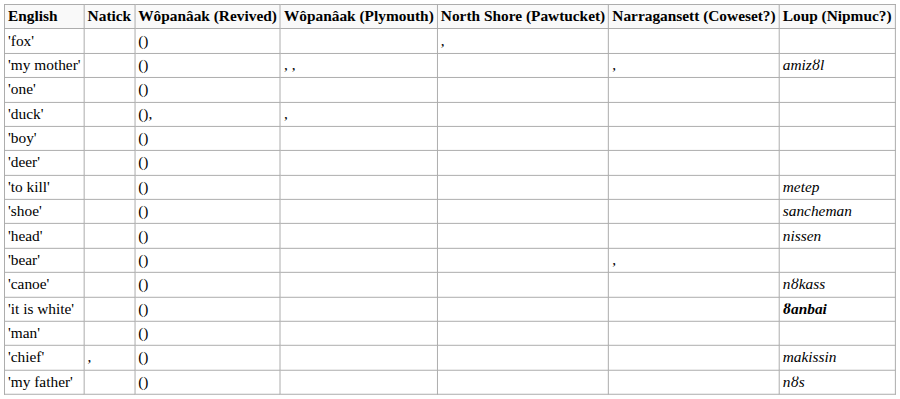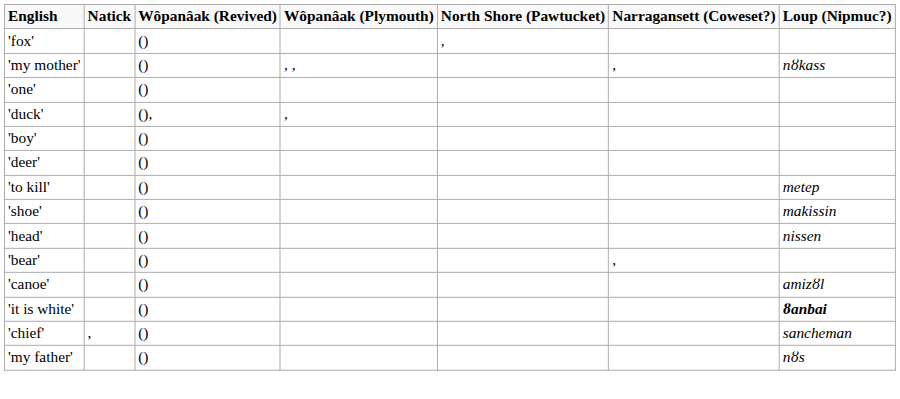'my mother' | Loup (Nipmuc?): amizȣl -> nȣkass
'shoe' | Loup (Nipmuc?): sancheman -> makissin
'canoe' | Loup (Nipmuc?): nȣkass -> amizȣl
- row: 'man' | ()
'chief' | Loup (Nipmuc?): makissin -> sancheman
